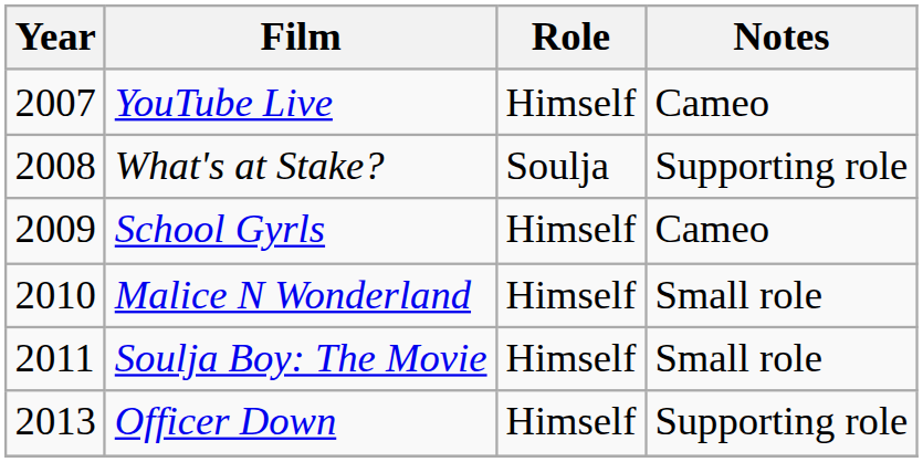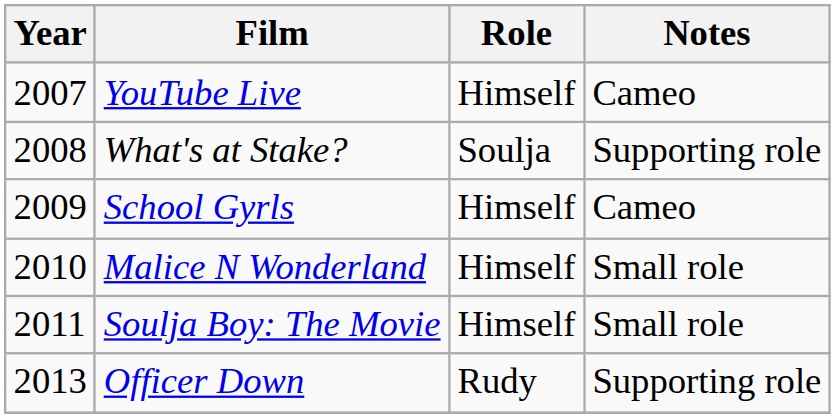Officer Down | Role: Himself -> Rudy
